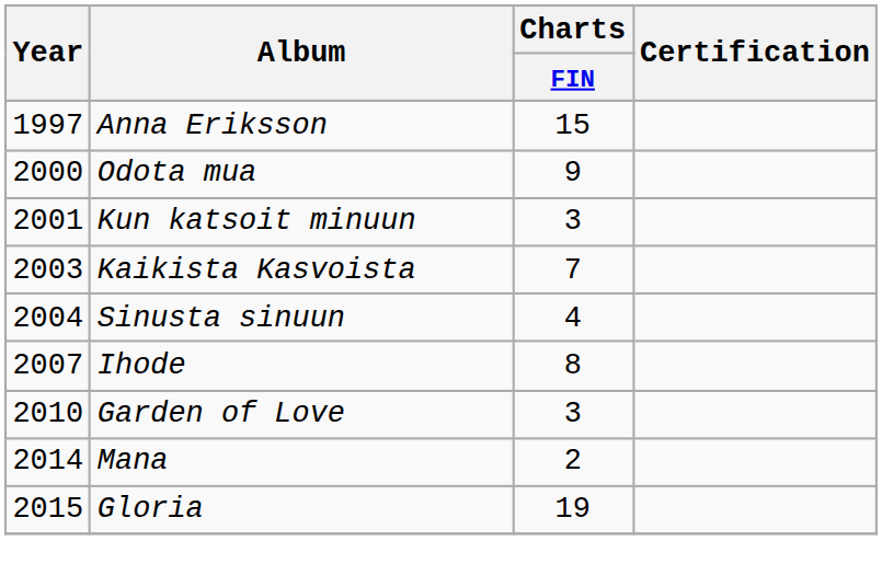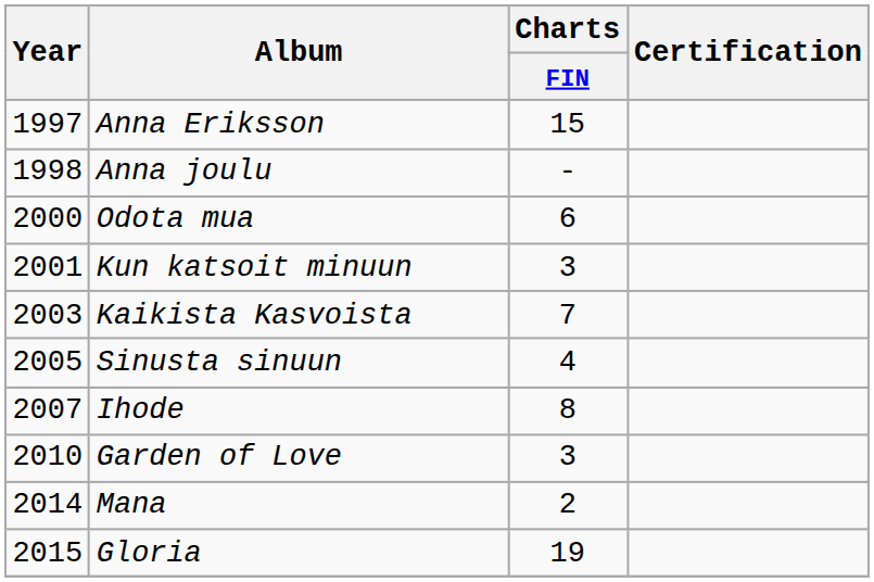+ row: 1998 | Anna joulu | -
Odota mua | Charts / FIN: 9 -> 6
Sinusta sinuun | Year: 2004 -> 2005
